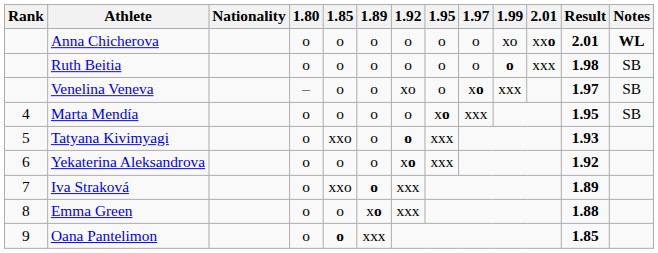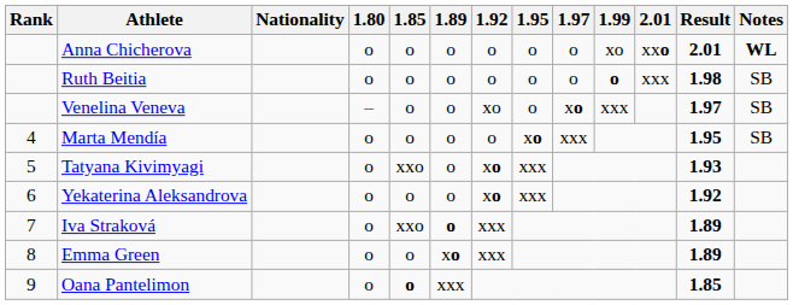Tatyana Kivimyagi | 1.92: o -> xo
Emma Green | Result: 1.88 -> 1.89
